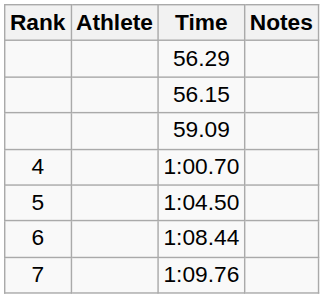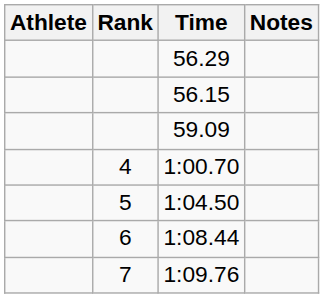columns swapped: Rank <-> Athlete
